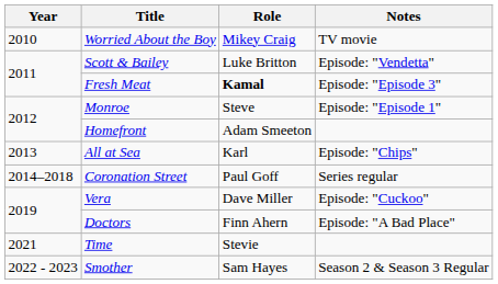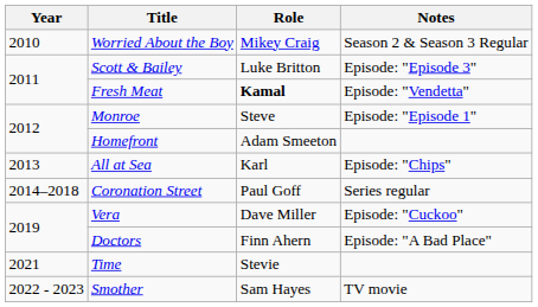Worried About the Boy | Notes: TV movie -> Season 2 & Season 3 Regular
Scott & Bailey | Notes: Episode: "Vendetta" -> Episode: "Episode 3"
Fresh Meat | Notes: Episode: "Episode 3" -> Episode: "Vendetta"
Smother | Notes: Season 2 & Season 3 Regular -> TV movie
